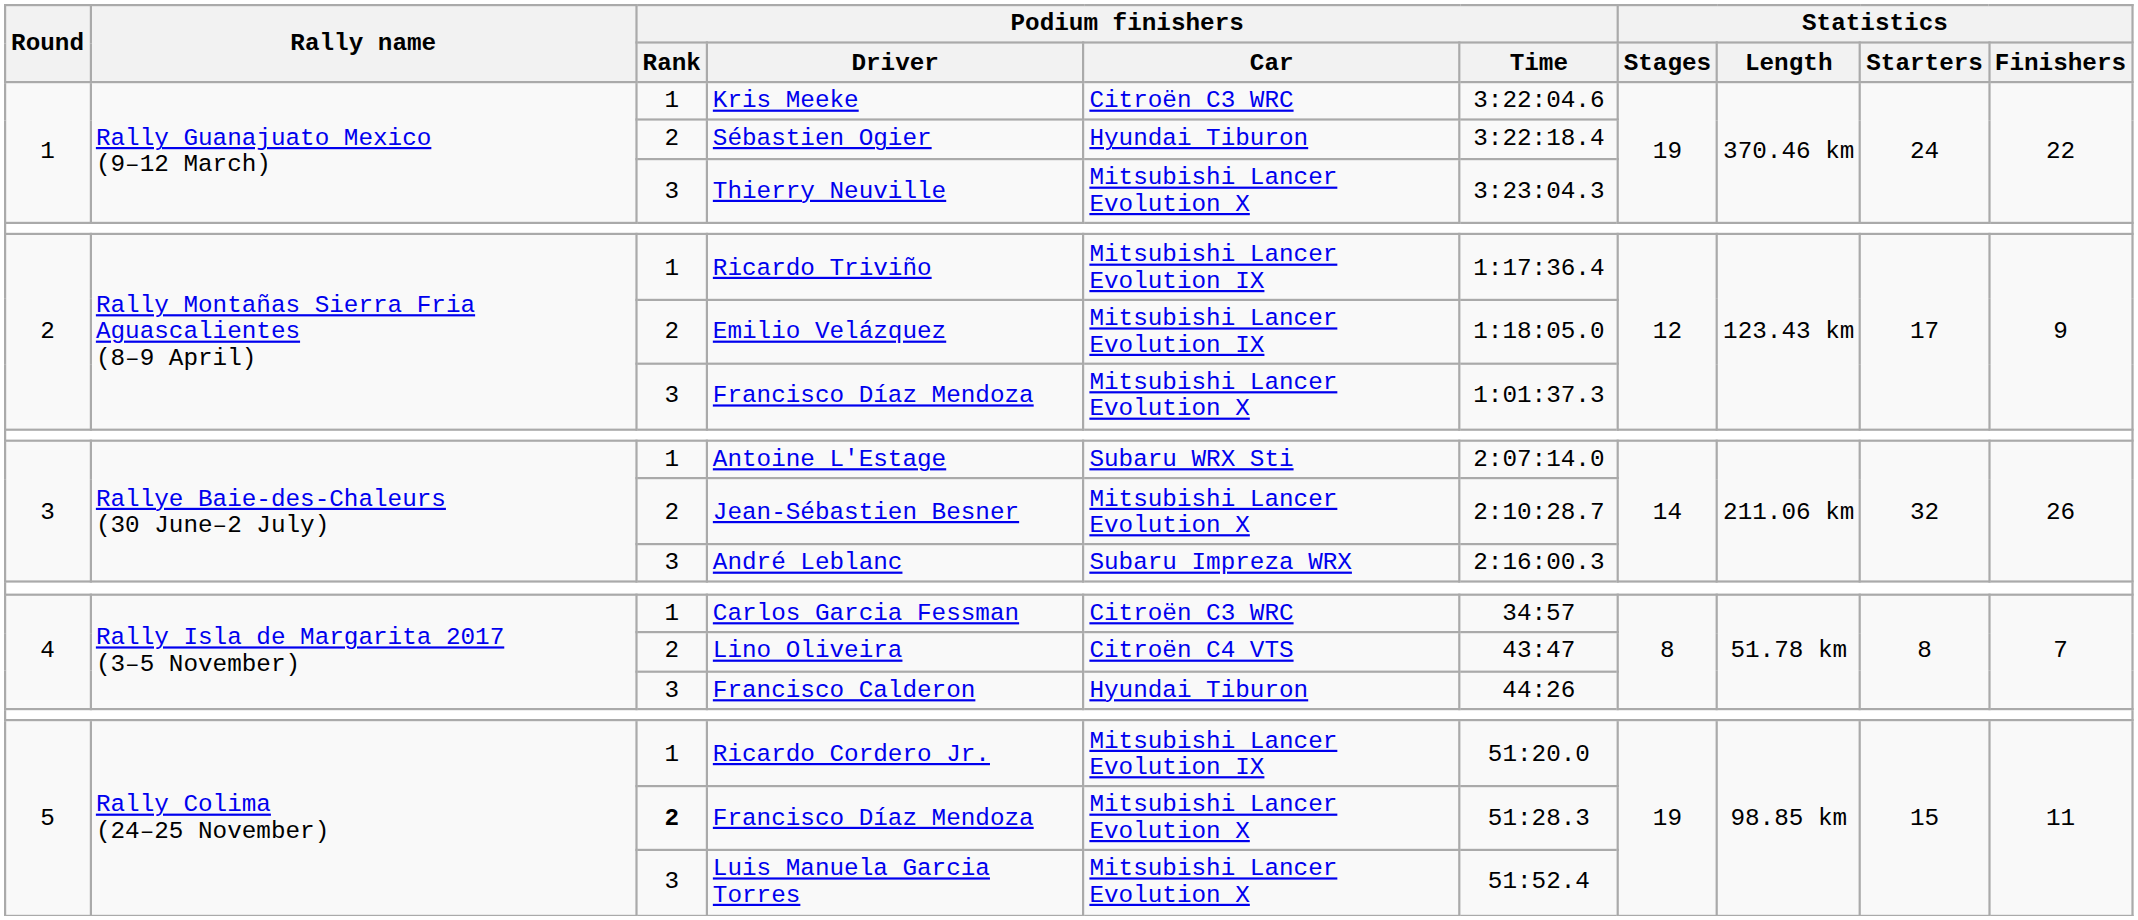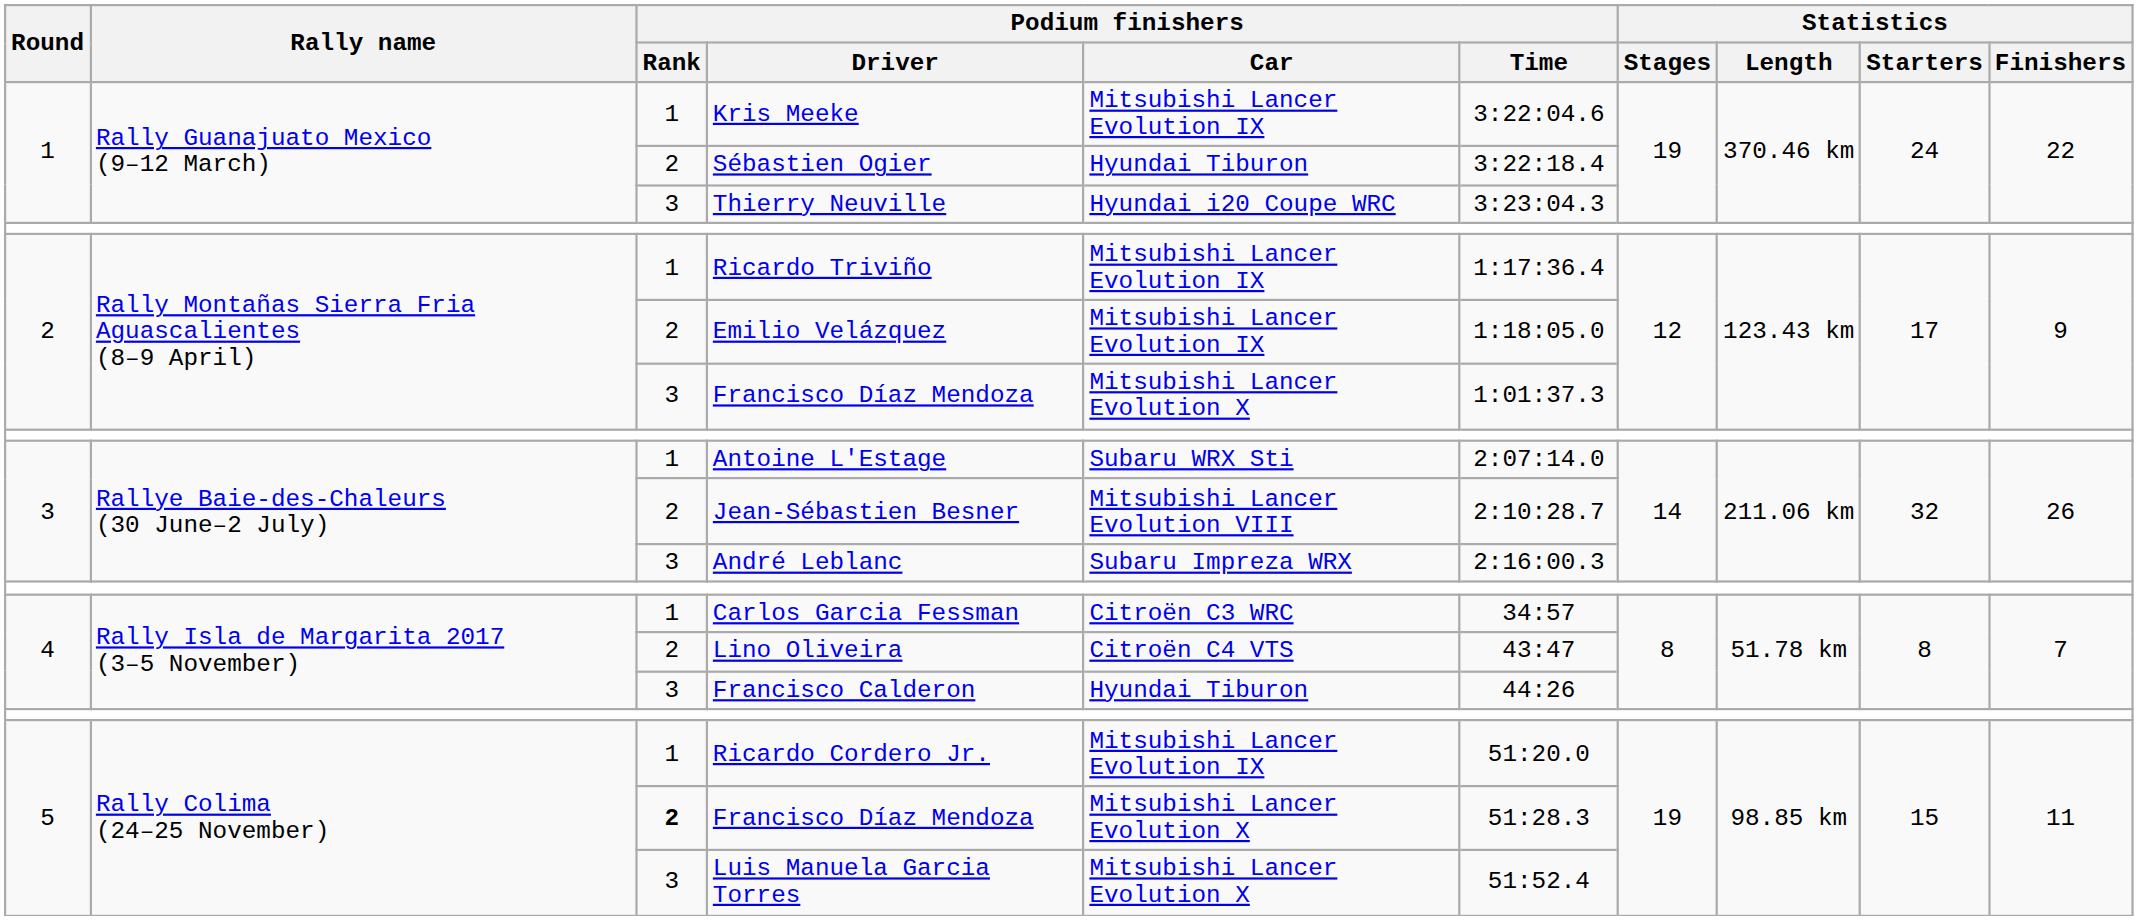Kris Meeke | Podium finishers / Car: Citroën C3 WRC -> Mitsubishi Lancer Evolution IX
Thierry Neuville | Podium finishers / Car: Mitsubishi Lancer Evolution X -> Hyundai i20 Coupe WRC
Jean-Sébastien Besner | Podium finishers / Car: Mitsubishi Lancer Evolution X -> Mitsubishi Lancer Evolution VIII
